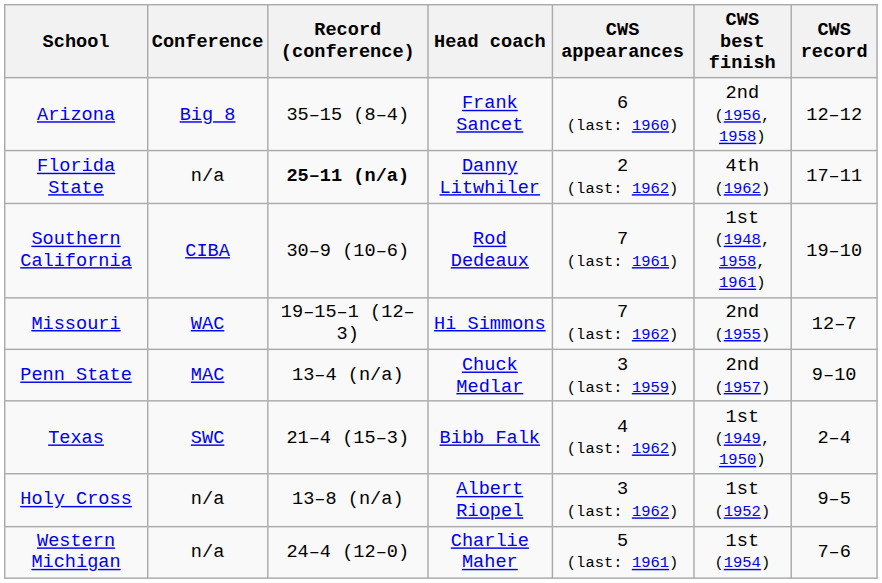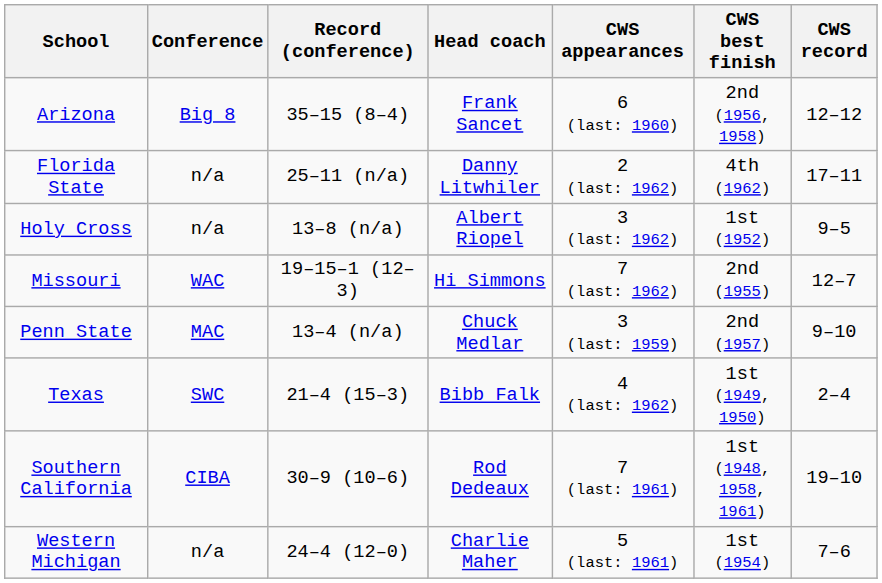Florida State | Record (conference): bold -> normal
rows swapped: Holy Cross <-> Southern California
